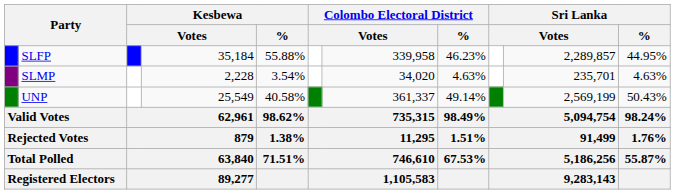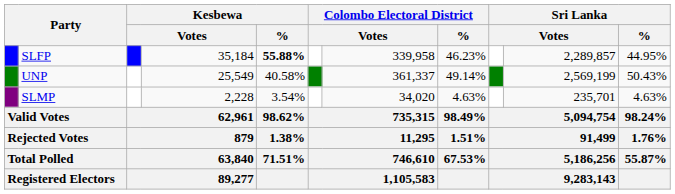SLFP | Kesbewa / %: normal -> bold
rows swapped: UNP <-> SLMP
